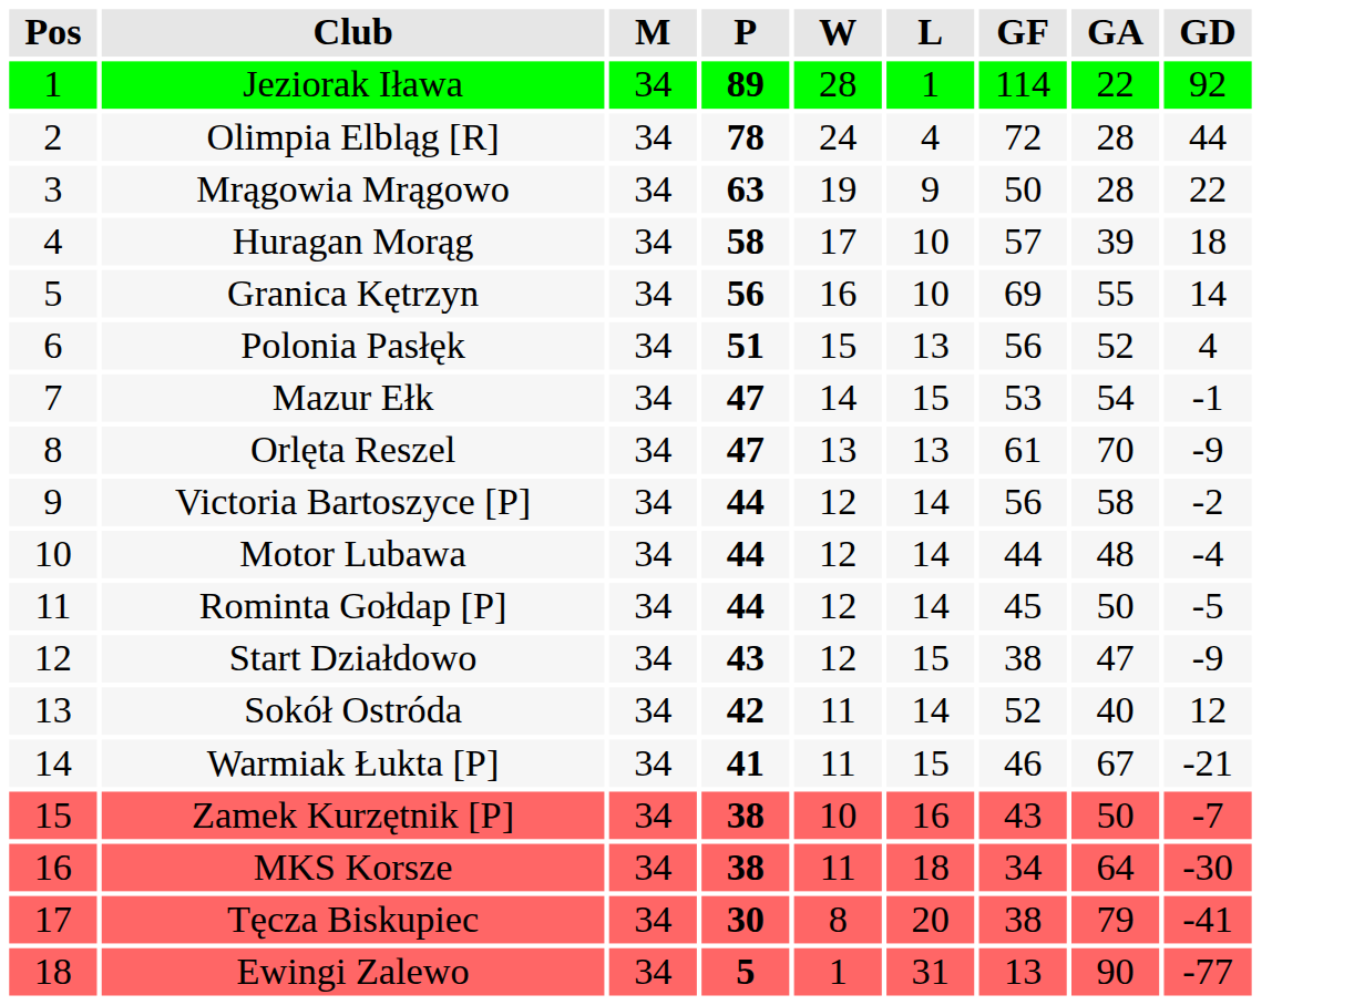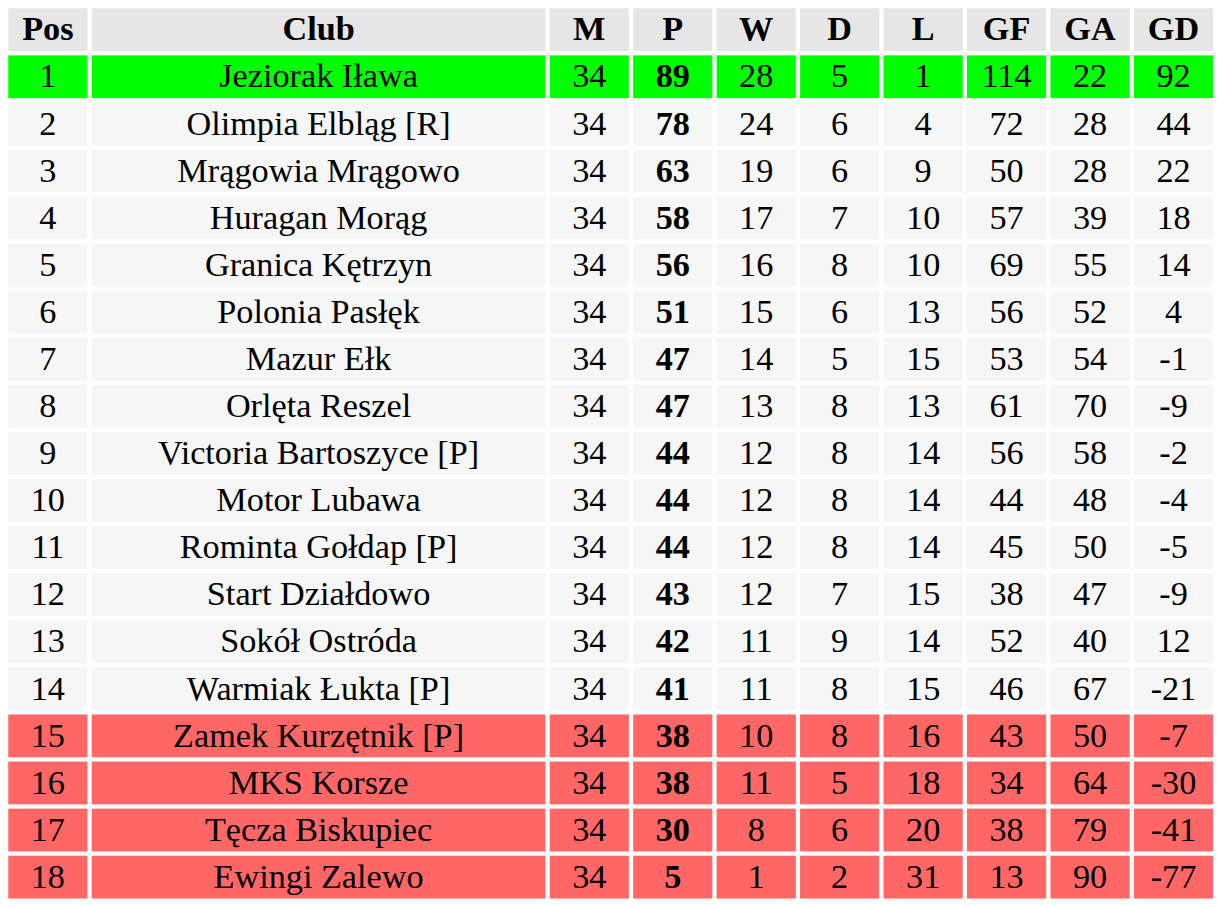+ column: D | 5 | 6 | 6 | 7 | 8 | 6 | 5 | 8 | 8 | 8 | 8 | 7 | 9 | 8 | 8 | 5 | 6 | 2
